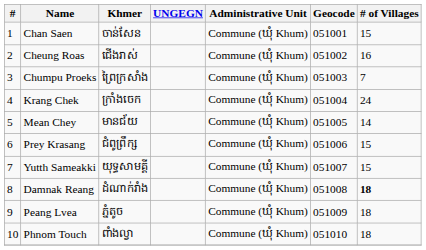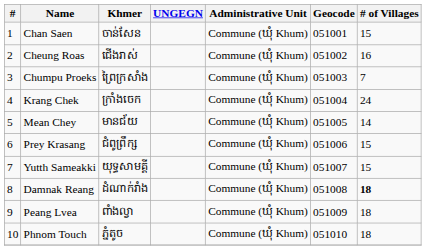Peang Lvea | Khmer: ភ្នំតូច -> ពាំងល្វា
Phnom Touch | Khmer: ពាំងល្វា -> ភ្នំតូច
